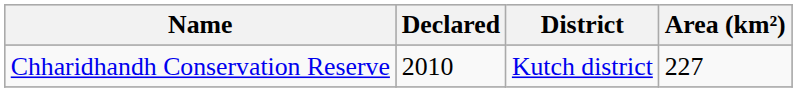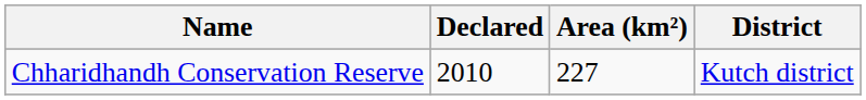columns swapped: Area (km²) <-> District
